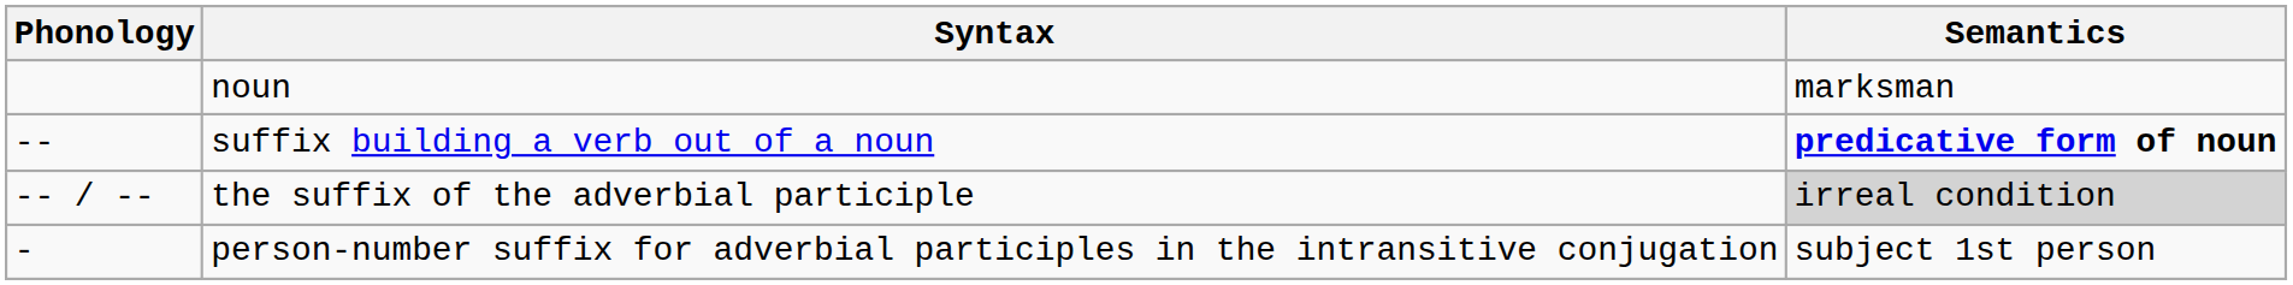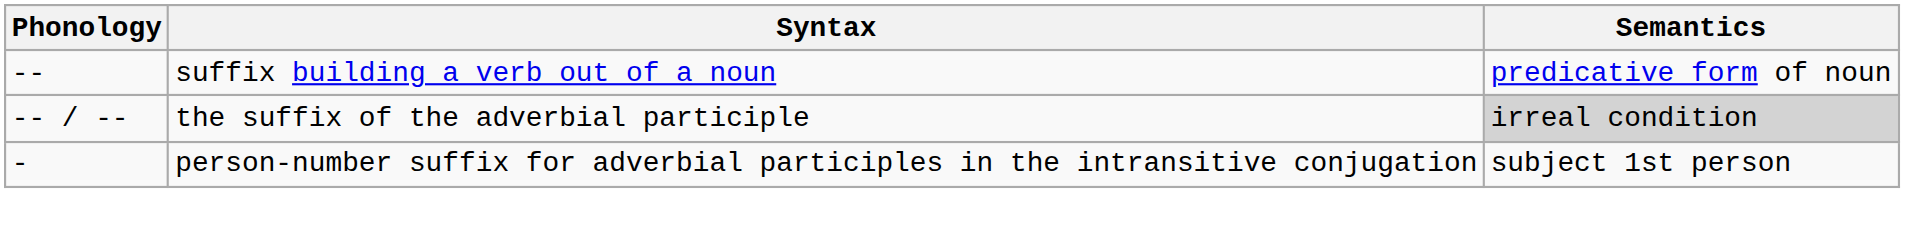- row: noun | marksman
suffix building a verb out of a noun | Semantics: bold -> normal
